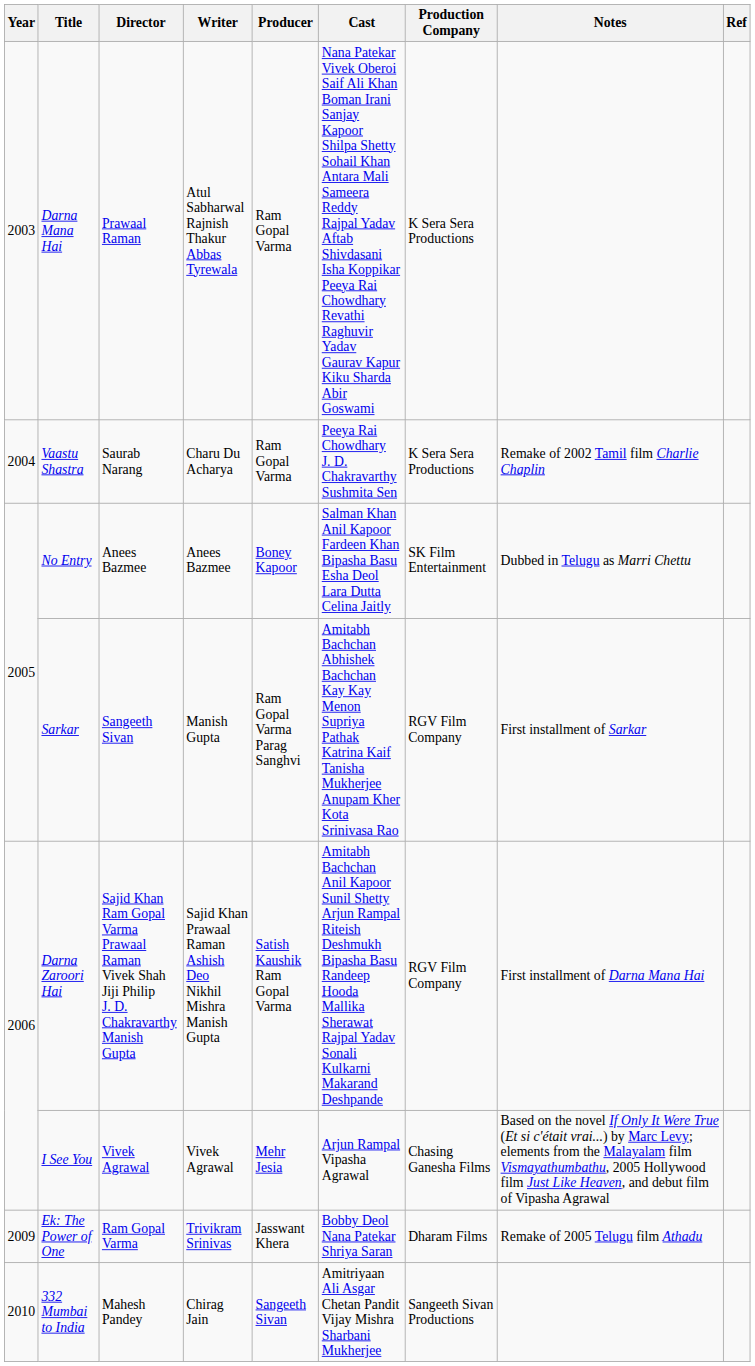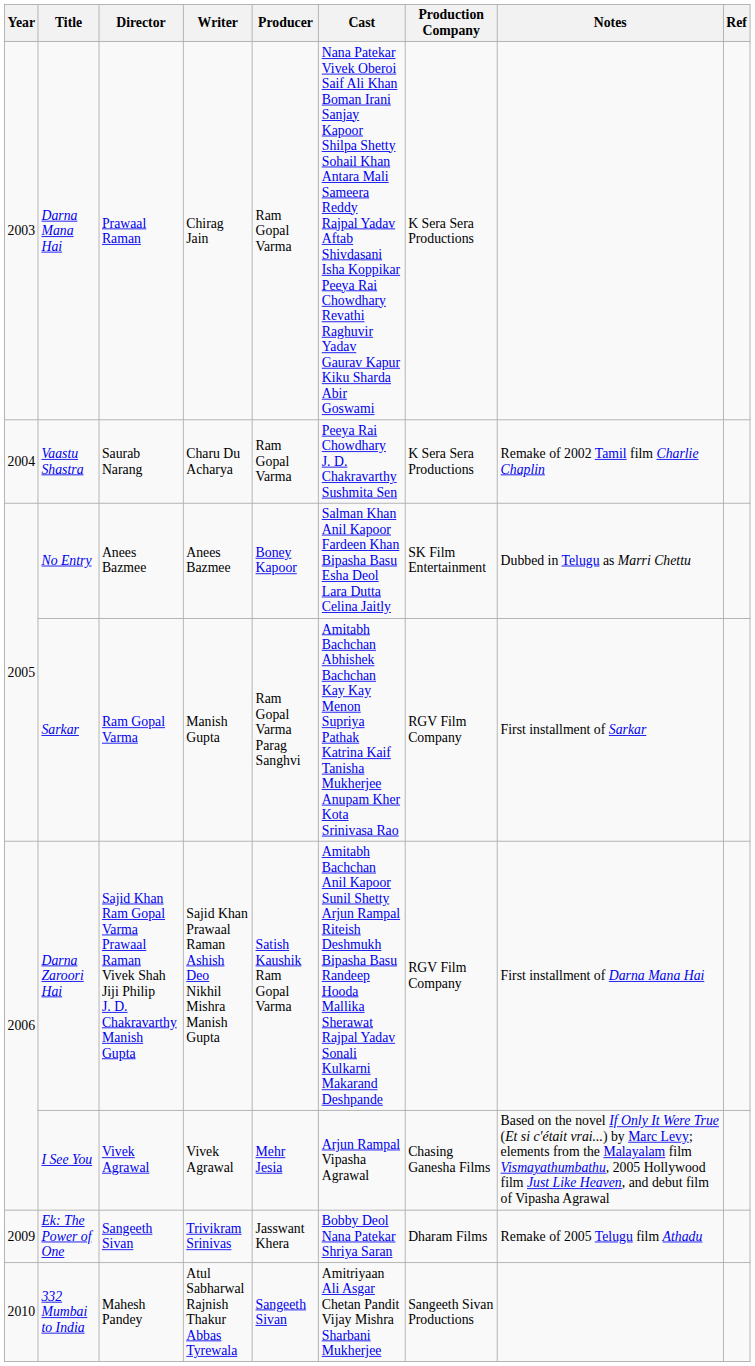Darna Mana Hai | Writer: Atul Sabharwal Rajnish Thakur Abbas Tyrewala -> Chirag Jain
Sarkar | Director: Sangeeth Sivan -> Ram Gopal Varma
Ek: The Power of One | Director: Ram Gopal Varma -> Sangeeth Sivan
332 Mumbai to India | Writer: Chirag Jain -> Atul Sabharwal Rajnish Thakur Abbas Tyrewala
